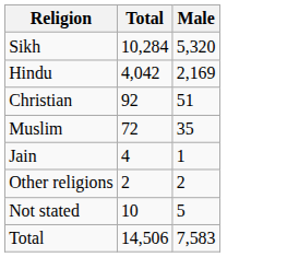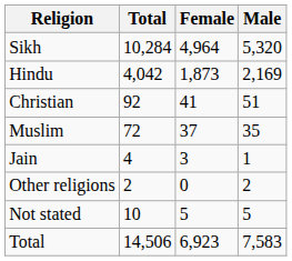+ column: Female | 4,964 | 1,873 | 41 | 37 | 3 | 0 | 5 | 6,923
